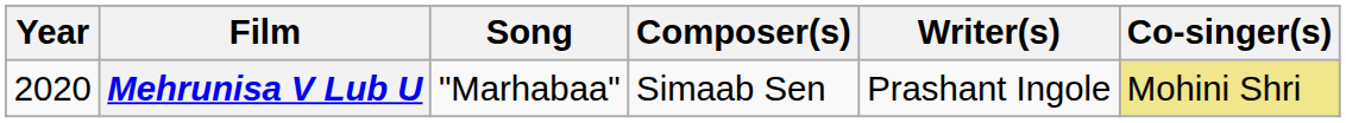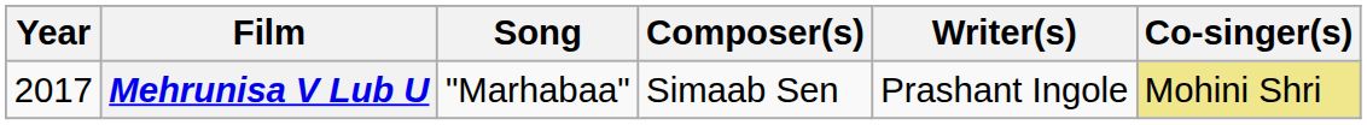Mehrunisa V Lub U | Year: 2020 -> 2017
